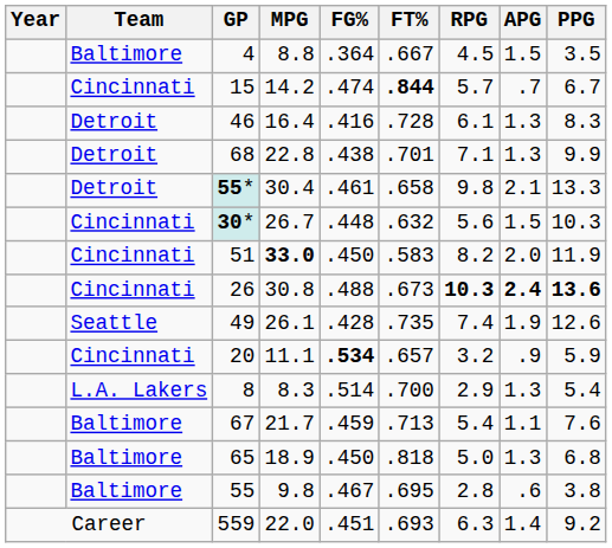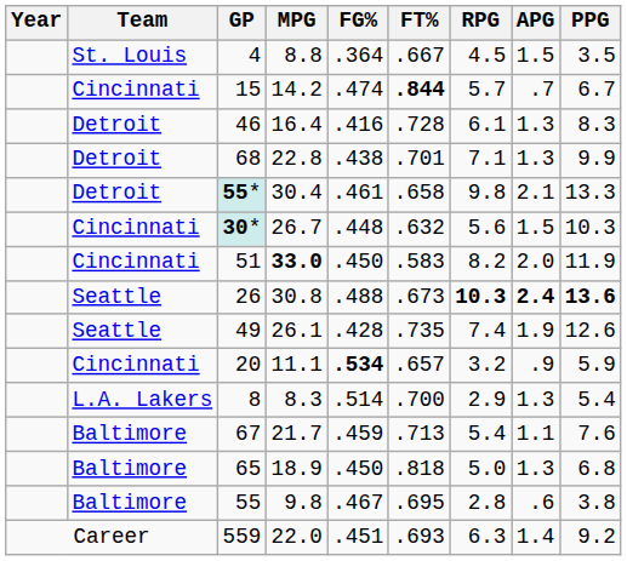4 | Team: Baltimore -> St. Louis
26 | Team: Cincinnati -> Seattle
